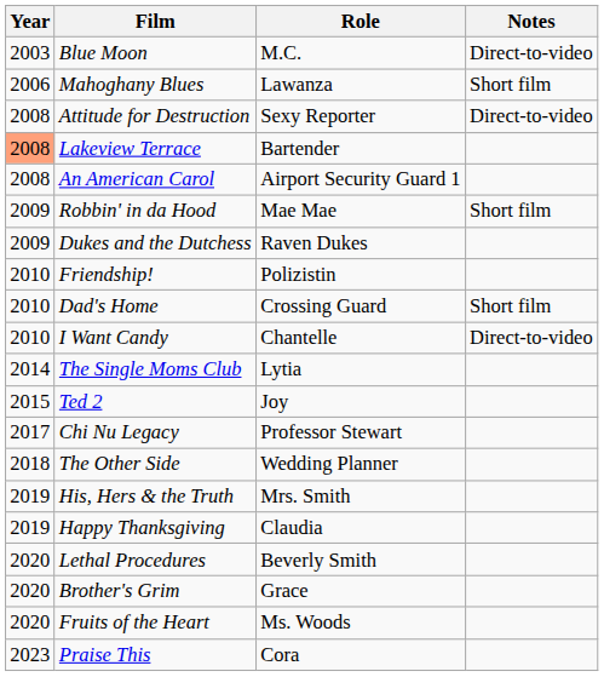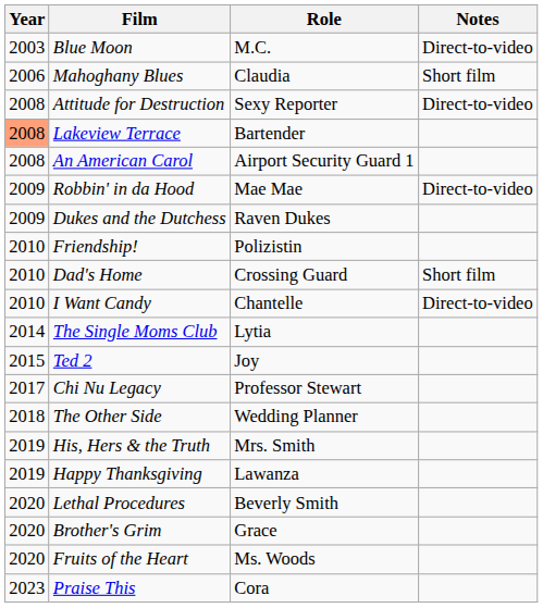Mahoghany Blues | Role: Lawanza -> Claudia
Robbin' in da Hood | Notes: Short film -> Direct-to-video
Happy Thanksgiving | Role: Claudia -> Lawanza
